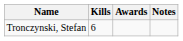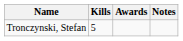Tronczynski, Stefan | Kills: 6 -> 5
